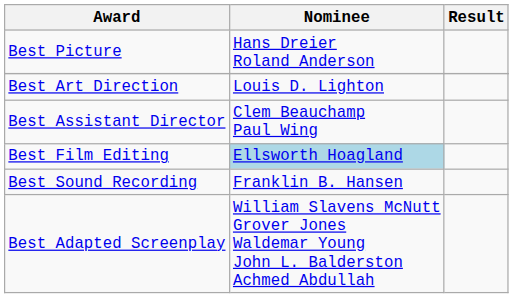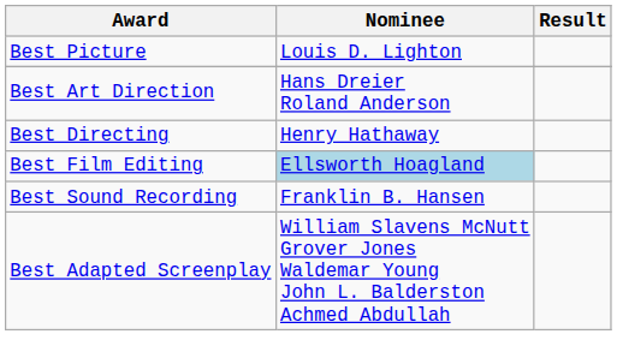Best Picture | Nominee: Hans Dreier Roland Anderson -> Louis D. Lighton
Best Art Direction | Nominee: Louis D. Lighton -> Hans Dreier Roland Anderson
- row: Best Assistant Director | Clem Beauchamp Paul Wing
+ row: Best Directing | Henry Hathaway
